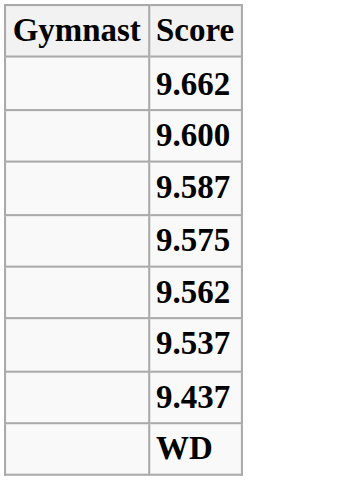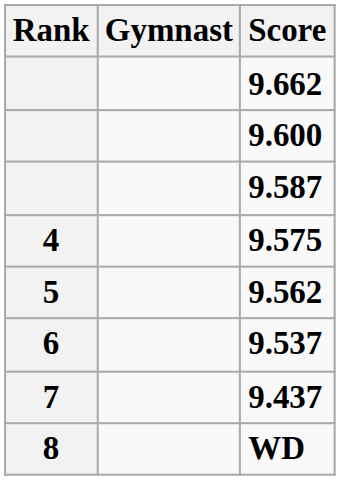+ column: Rank | 4 | 5 | 6 | 7 | 8
